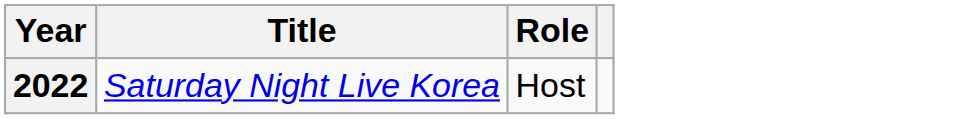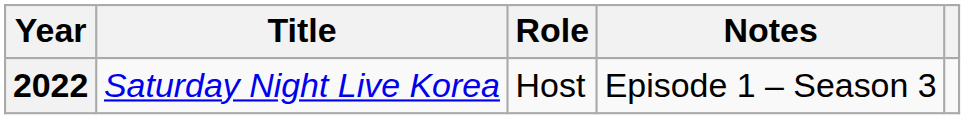+ column: Notes | Episode 1 – Season 3
